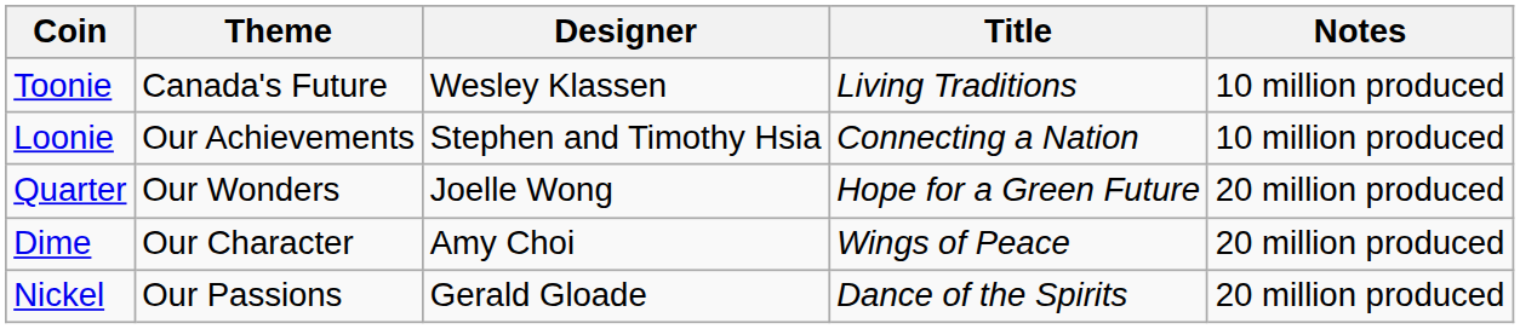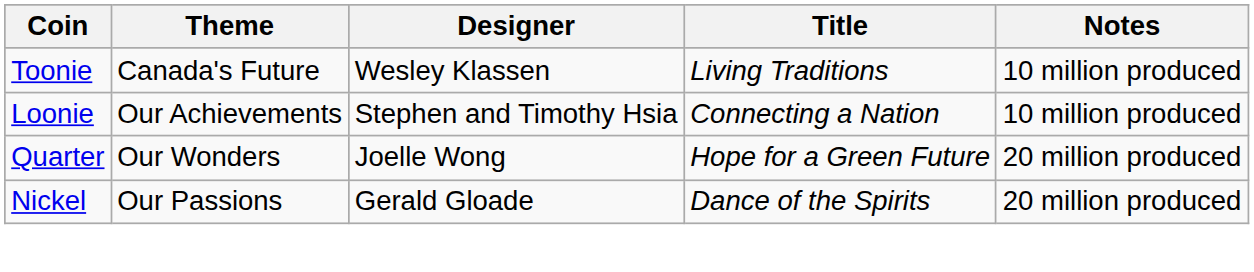- row: Dime | Our Character | Amy Choi | Wings of Peace | 20 million produced
